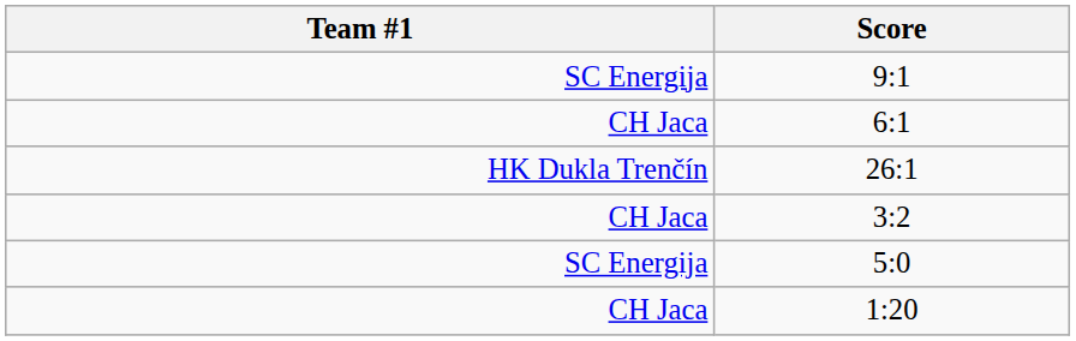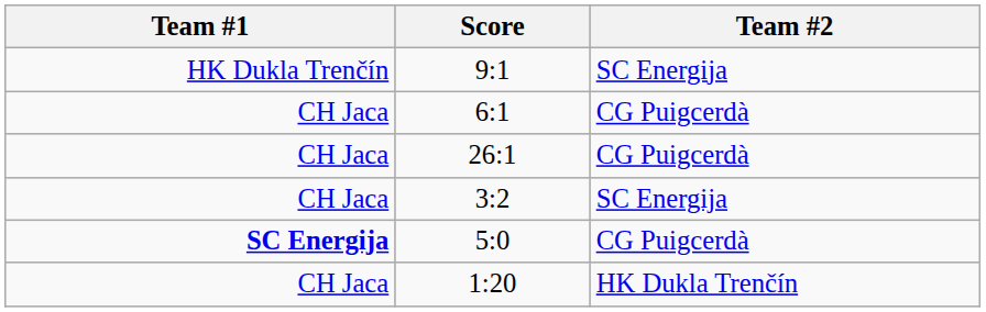+ column: Team #2 | SC Energija | CG Puigcerdà | CG Puigcerdà | SC Energija | CG Puigcerdà | HK Dukla Trenčín
9:1 | Team #1: SC Energija -> HK Dukla Trenčín
26:1 | Team #1: HK Dukla Trenčín -> CH Jaca
5:0 | Team #1: normal -> bold
